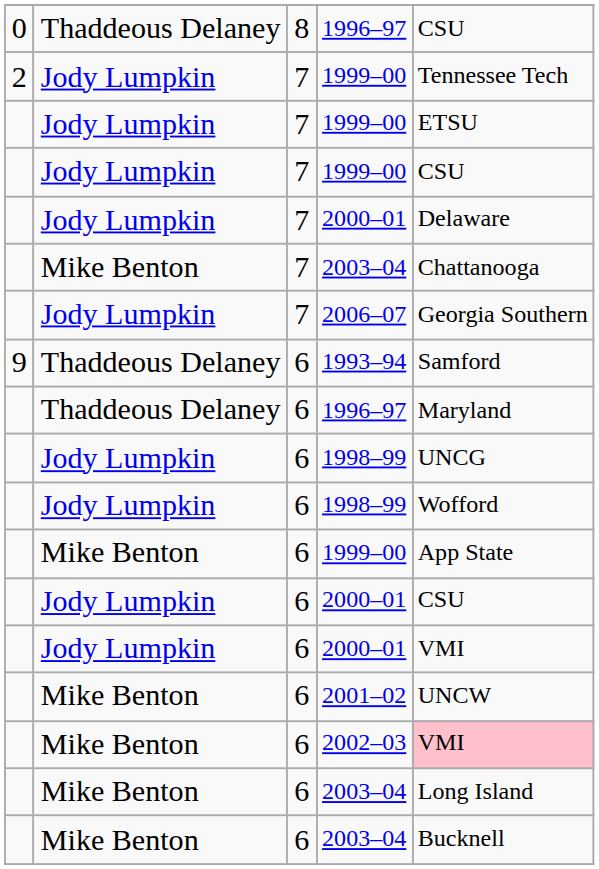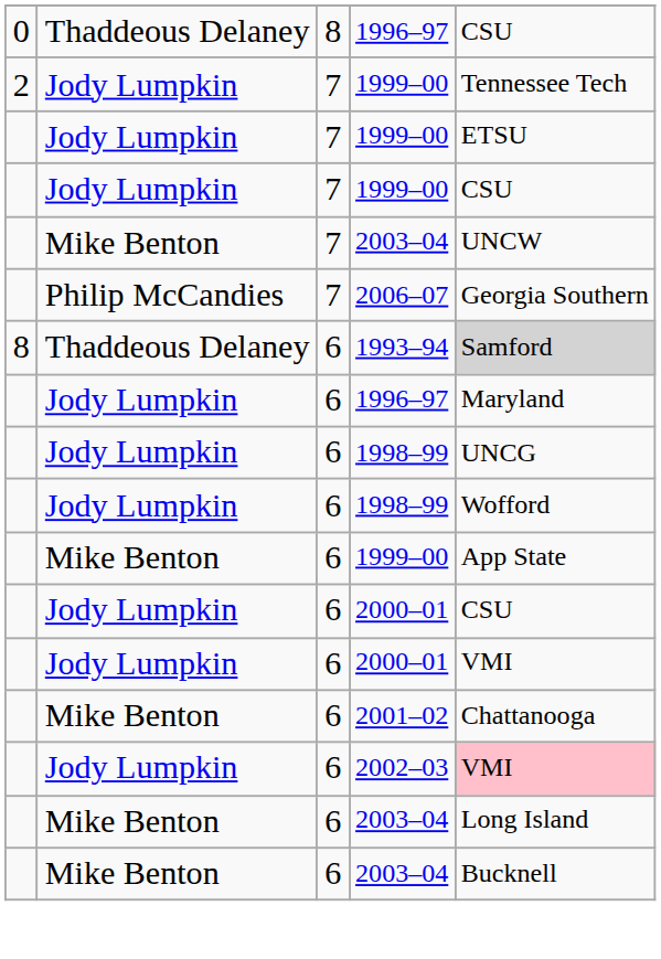- row: Jody Lumpkin | 7 | 2000–01 | Delaware
7 / 2003–04 | column 5: Chattanooga -> UNCW
2006–07 | column 2: Jody Lumpkin -> Philip McCandies
1993–94 | column 1: 9 -> 8
1993–94 | column 5: no background -> lightgrey background
6 / 1996–97 | column 2: Thaddeous Delaney -> Jody Lumpkin
2001–02 | column 5: UNCW -> Chattanooga
2002–03 | column 2: Mike Benton -> Jody Lumpkin
